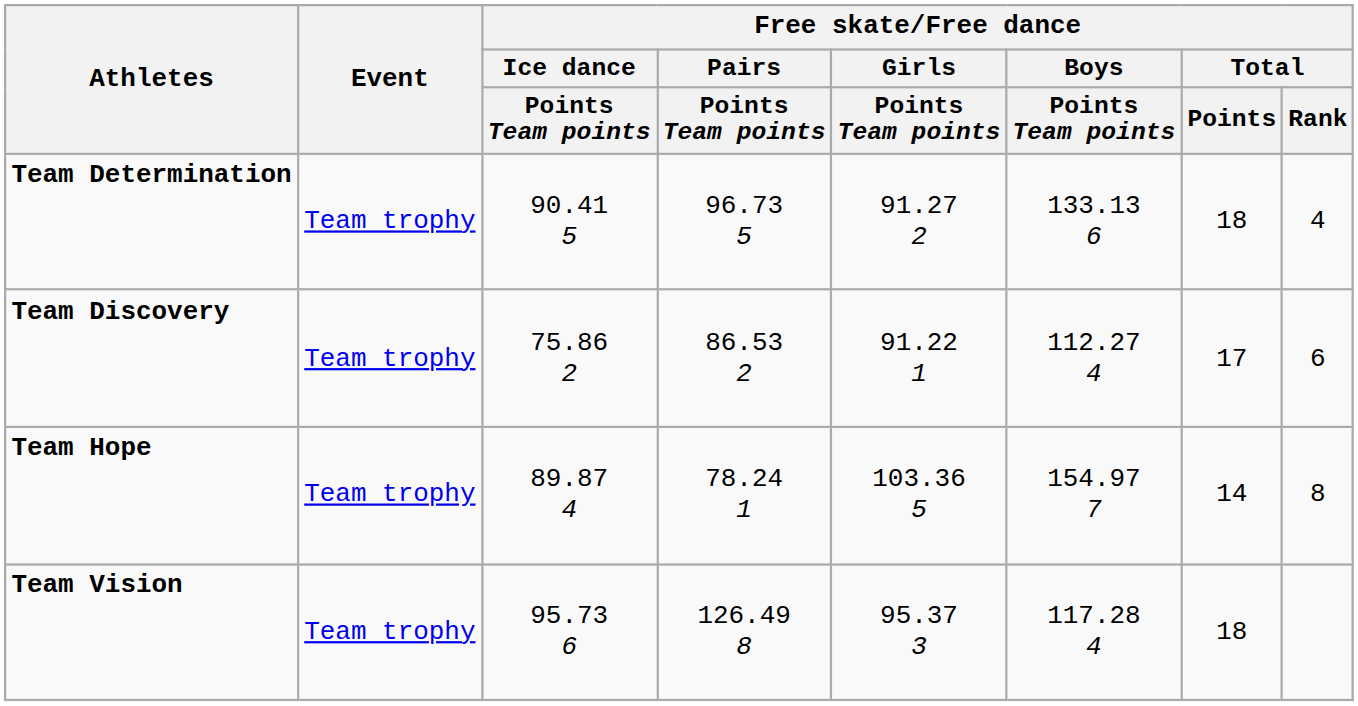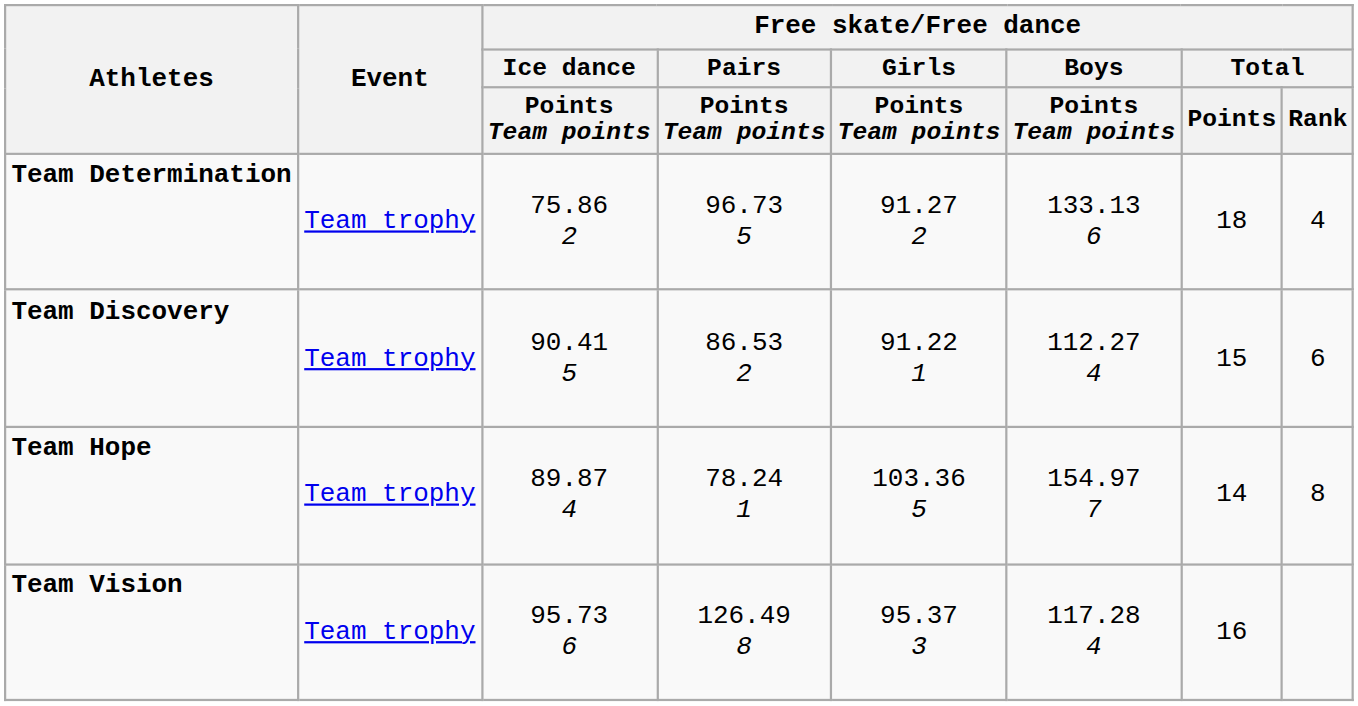Team Determination | Free skate/Free dance / Ice dance / Points Team points: 90.41 5 -> 75.86 2
Team Discovery | Free skate/Free dance / Ice dance / Points Team points: 75.86 2 -> 90.41 5
Team Discovery | Free skate/Free dance / Total / Points: 17 -> 15
Team Vision | Free skate/Free dance / Total / Points: 18 -> 16
